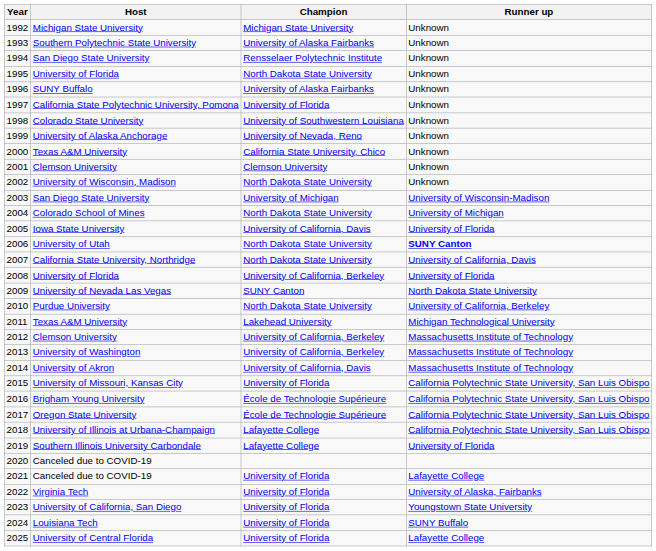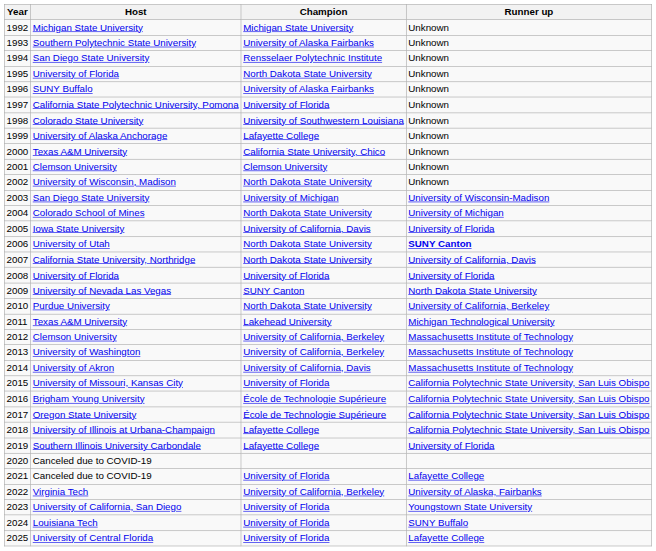1999 | Champion: University of Nevada, Reno -> Lafayette College
2008 | Champion: University of California, Berkeley -> University of Florida
2022 | Champion: University of Florida -> University of California, Berkeley
